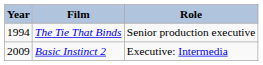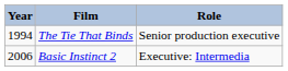Basic Instinct 2 | Year: 2009 -> 2006
